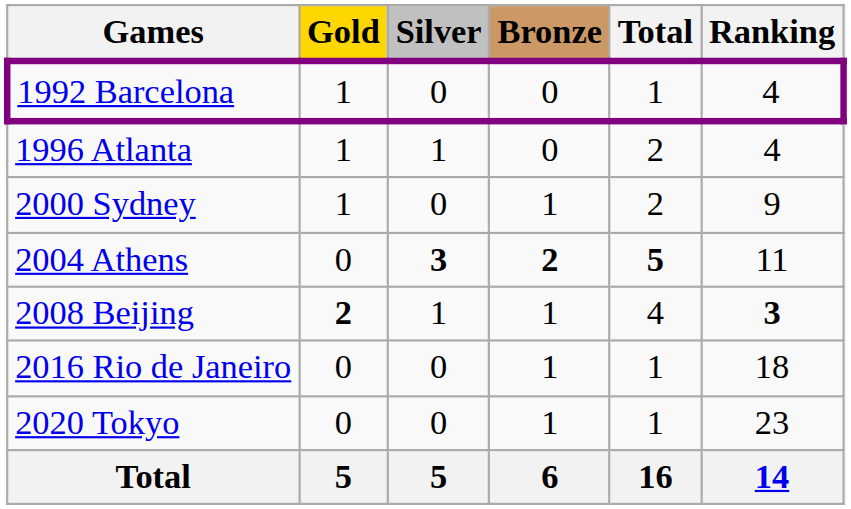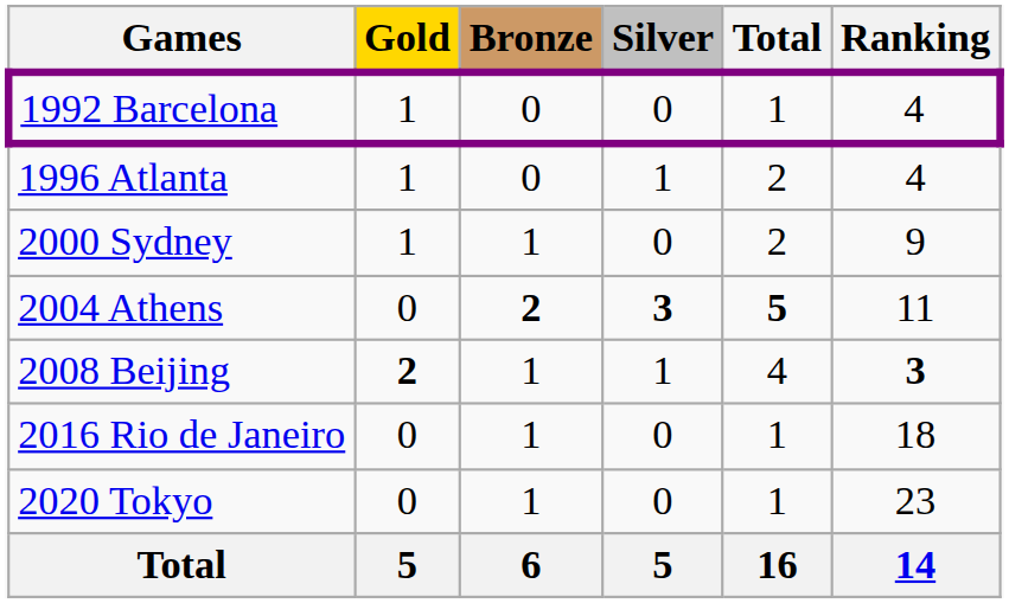columns swapped: Silver <-> Bronze
